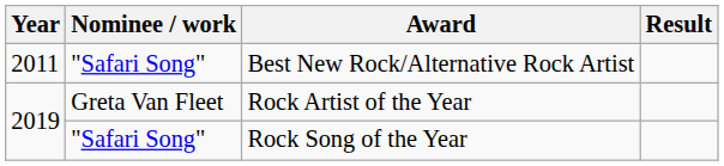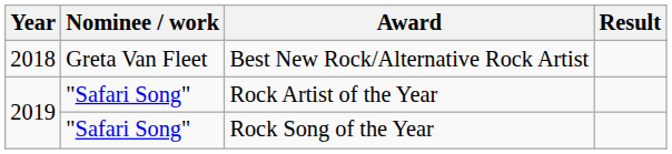Best New Rock/Alternative Rock Artist | Year: 2011 -> 2018
Best New Rock/Alternative Rock Artist | Nominee / work: "Safari Song" -> Greta Van Fleet
Rock Artist of the Year | Nominee / work: Greta Van Fleet -> "Safari Song"
